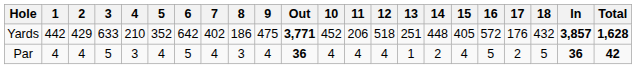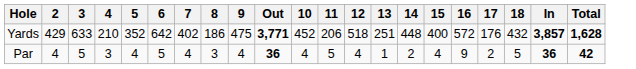- column: 1 | 442 | 4
Yards | 15: 405 -> 400
Par | 11: 4 -> 5
Par | 16: 5 -> 9
